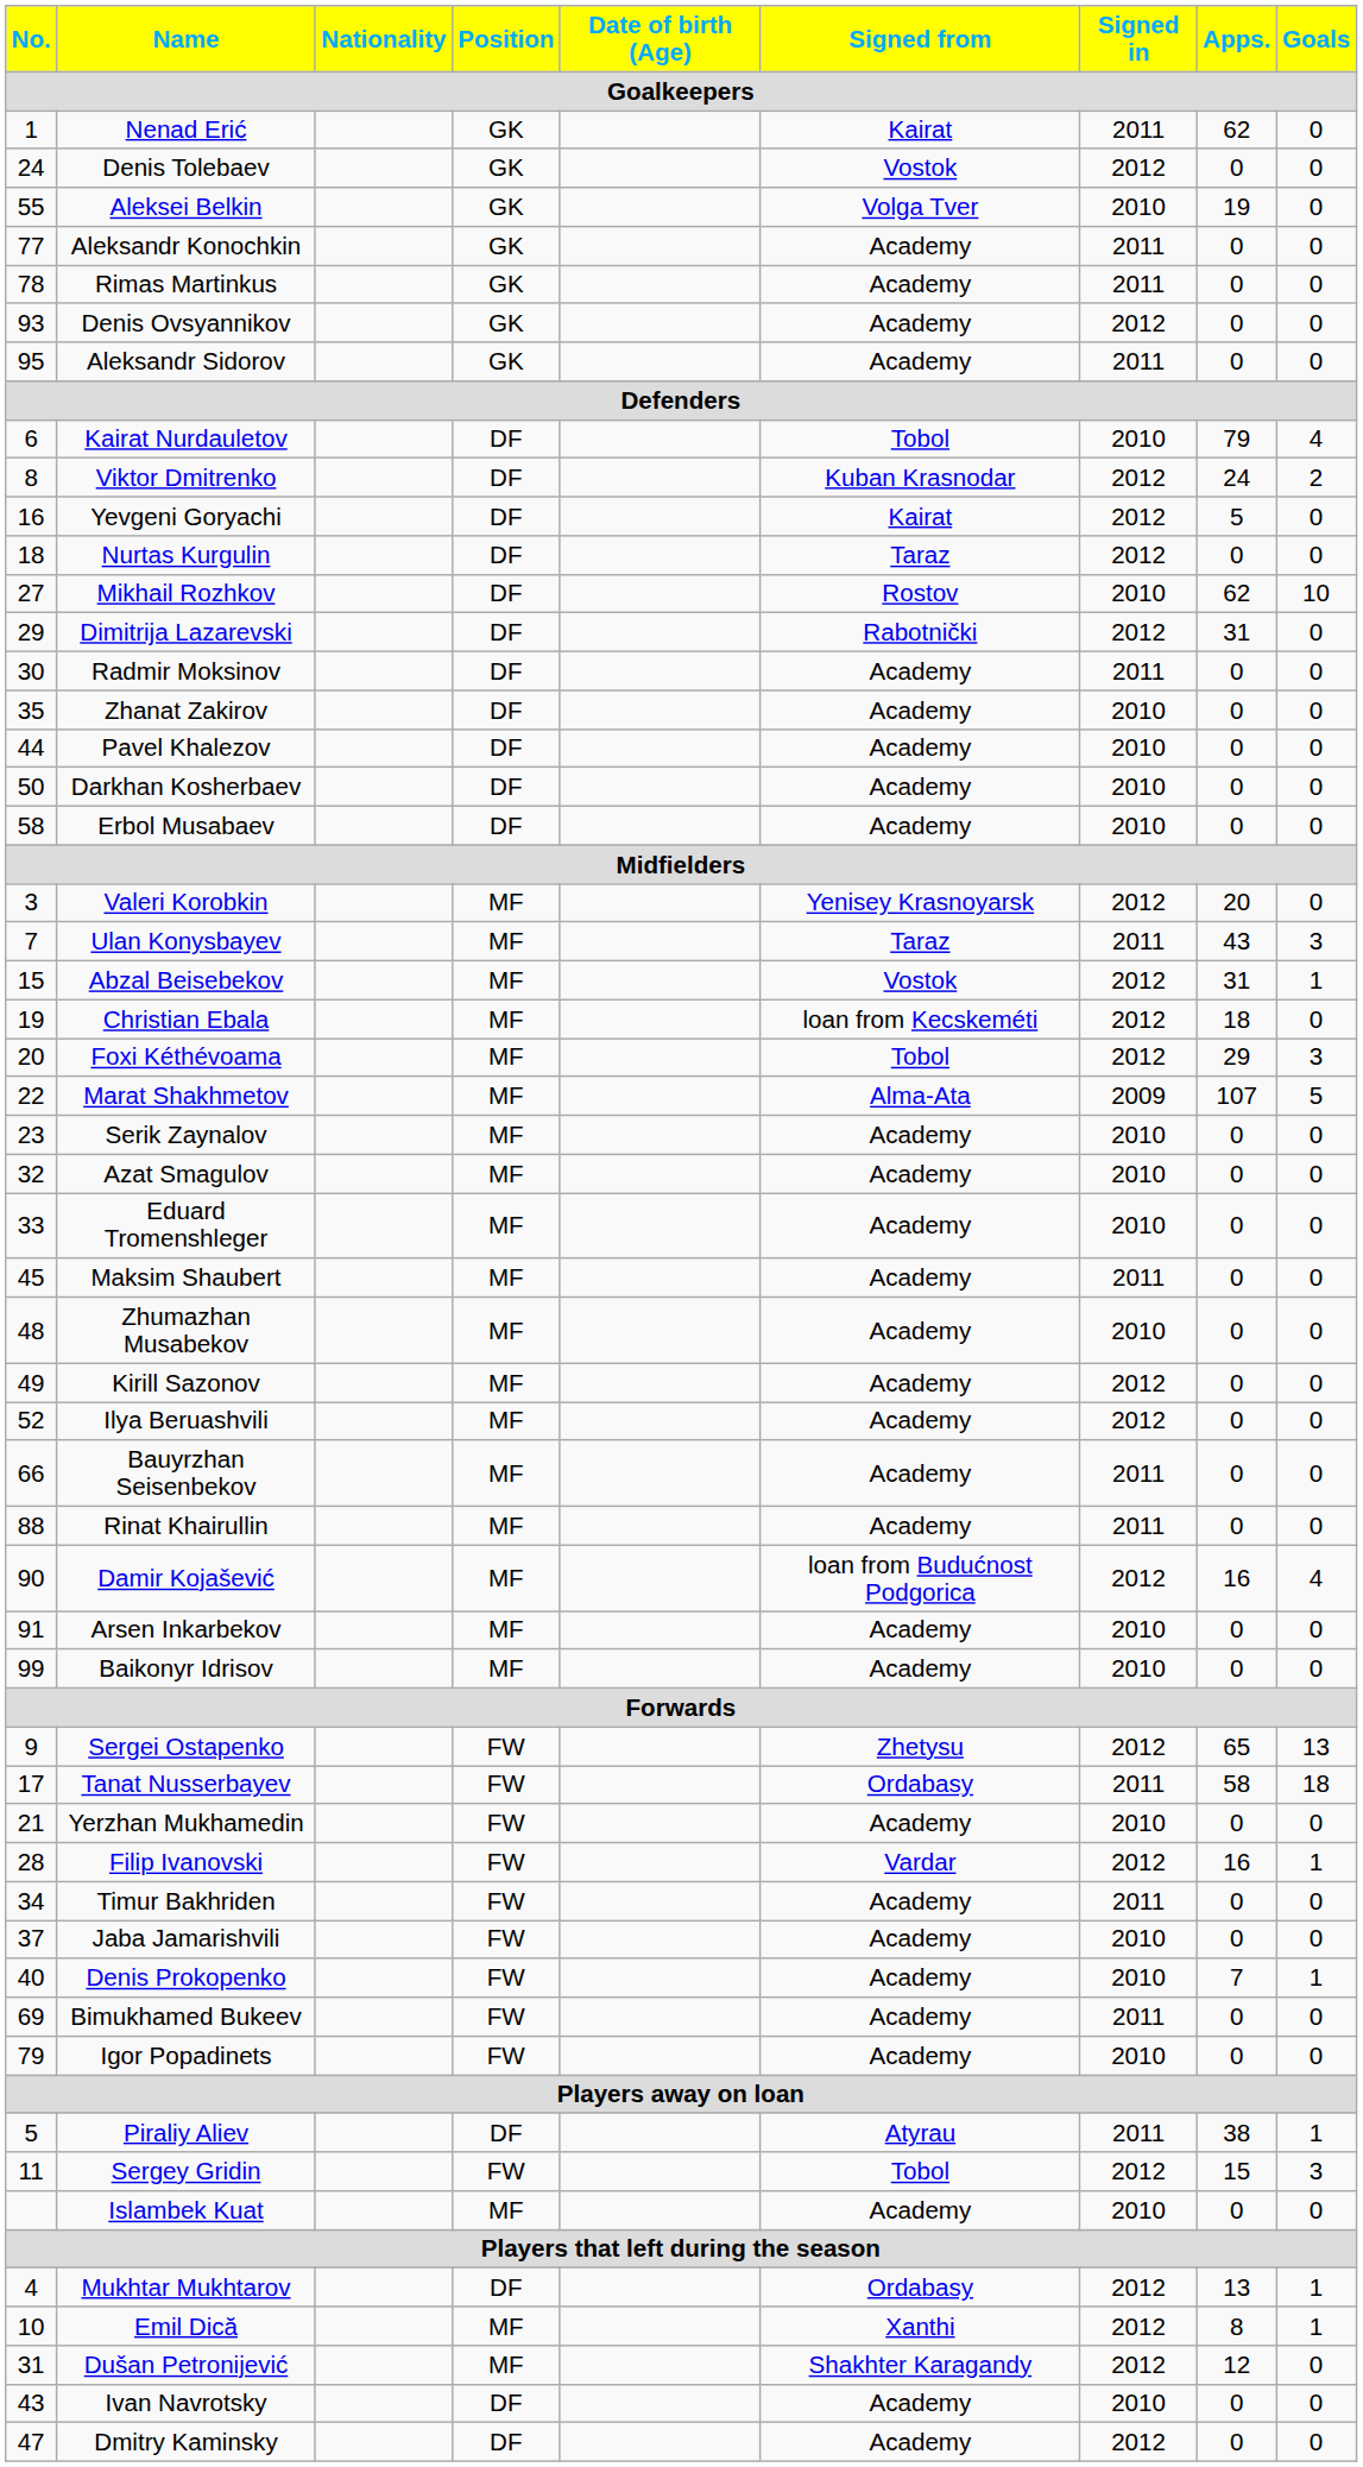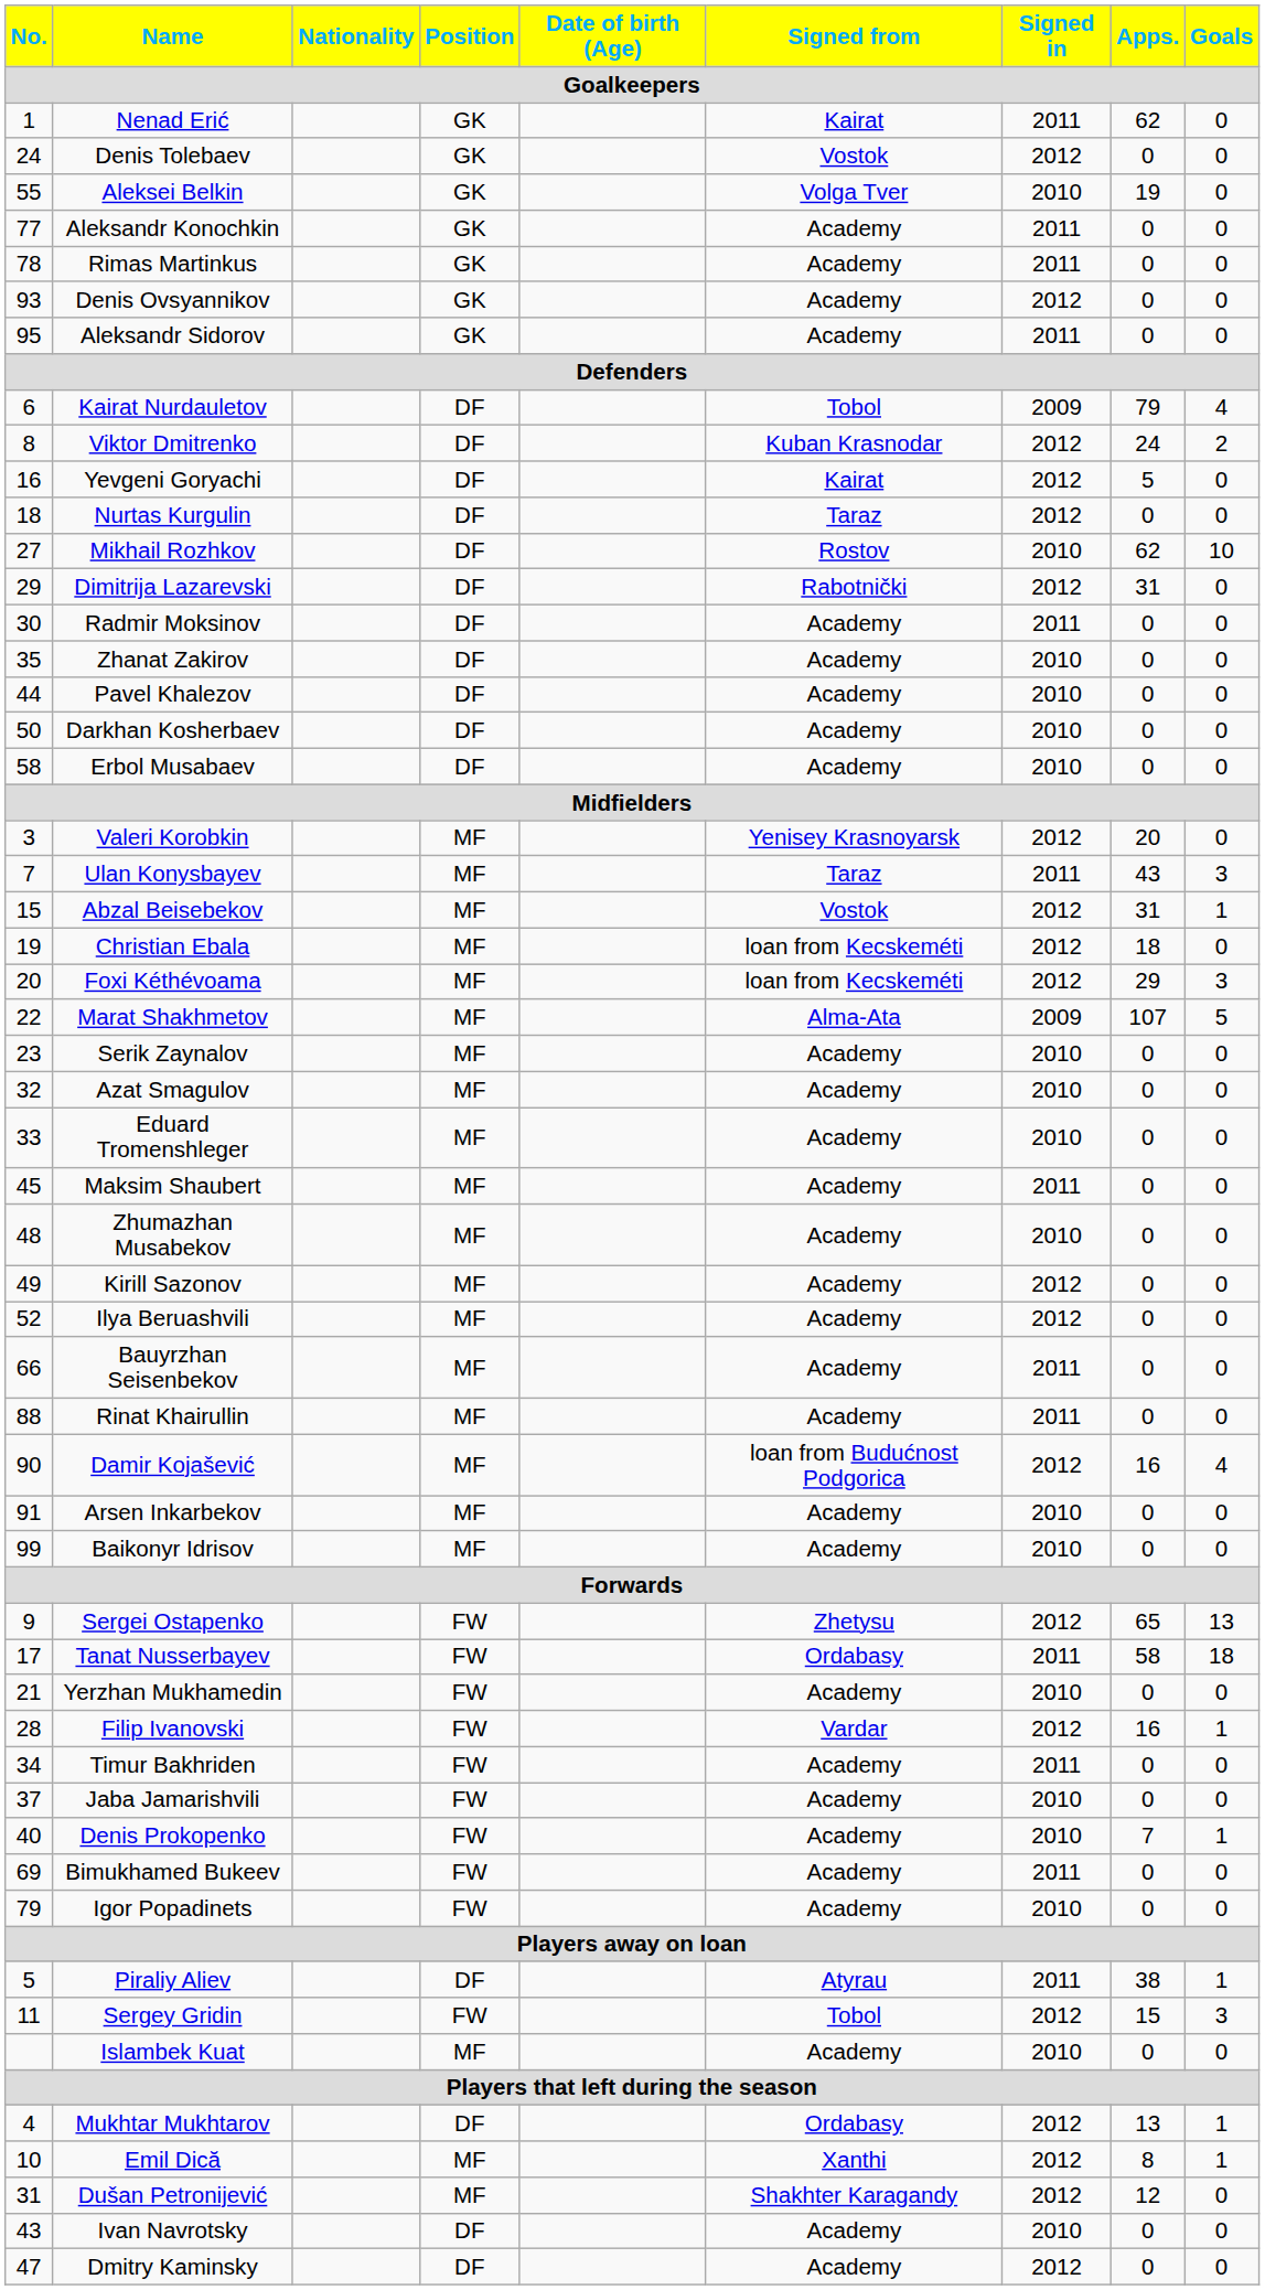Kairat Nurdauletov | Signed in: 2010 -> 2009
Foxi Kéthévoama | Signed from: Tobol -> loan from Kecskeméti
